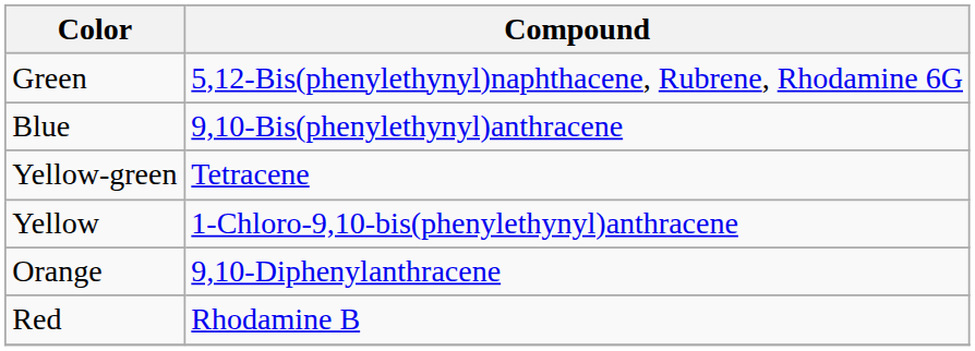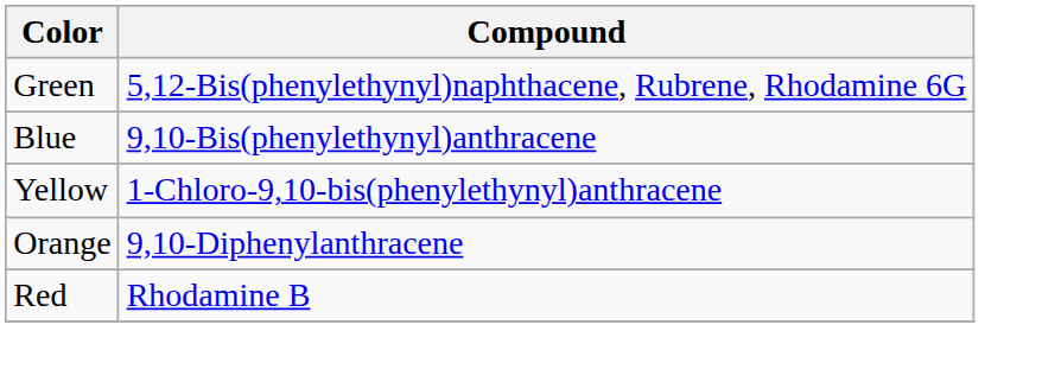- row: Yellow-green | Tetracene
